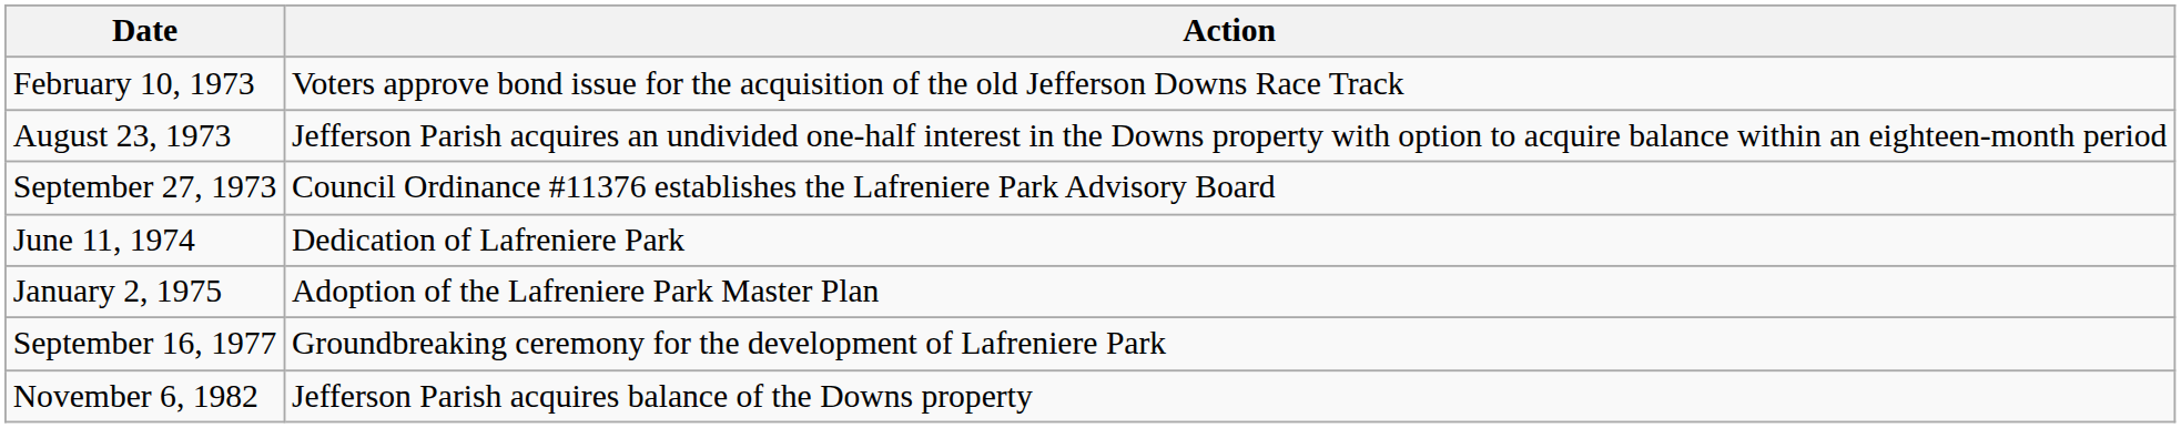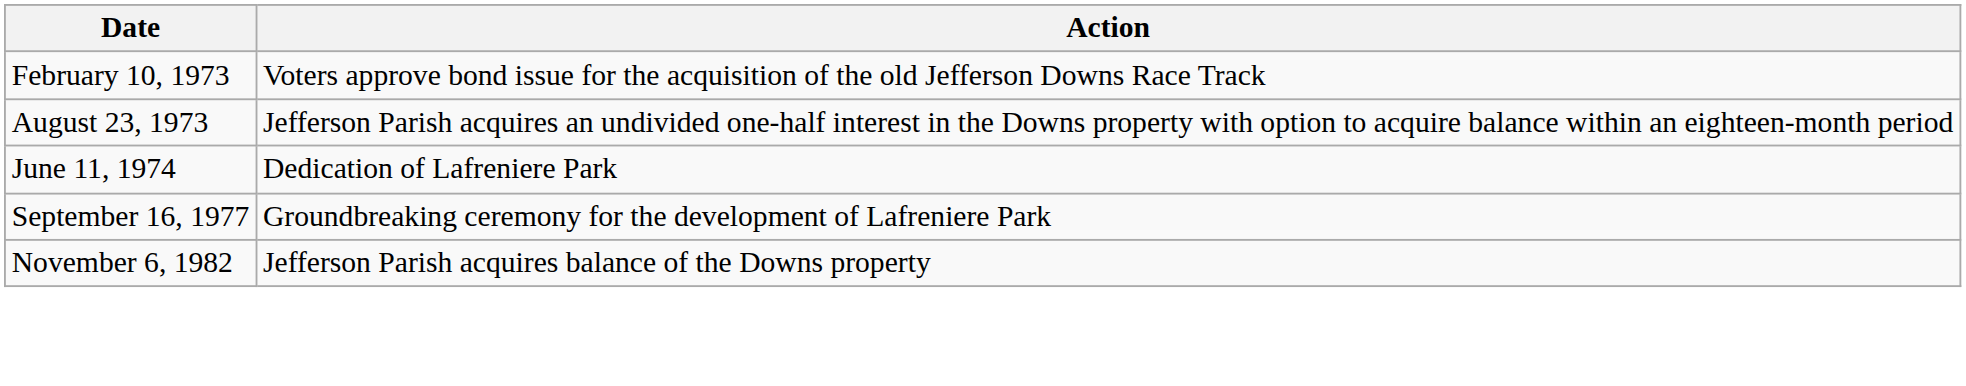- row: September 27, 1973 | Council Ordinance #11376 establishes the Lafreniere Park Advisory Board
- row: January 2, 1975 | Adoption of the Lafreniere Park Master Plan
